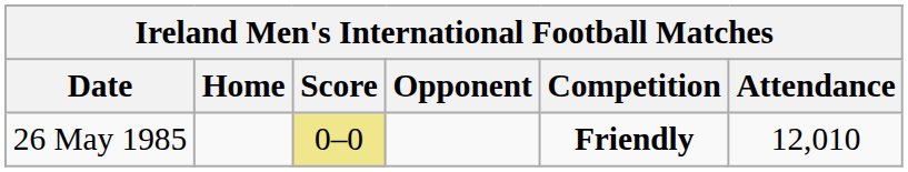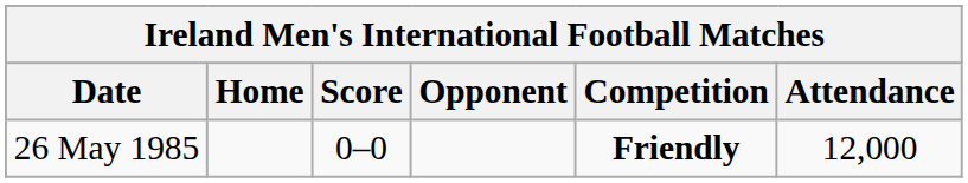26 May 1985 | Score: khaki background -> no background
26 May 1985 | Attendance: 12,010 -> 12,000
